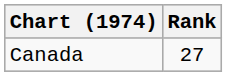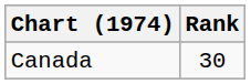Canada | Rank: 27 -> 30
